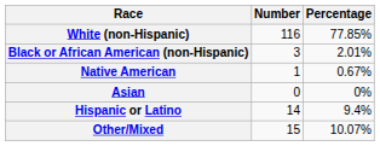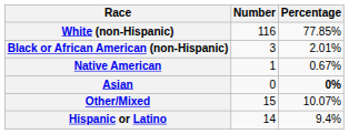Asian | Percentage: normal -> bold
rows swapped: Other/Mixed <-> Hispanic or Latino
